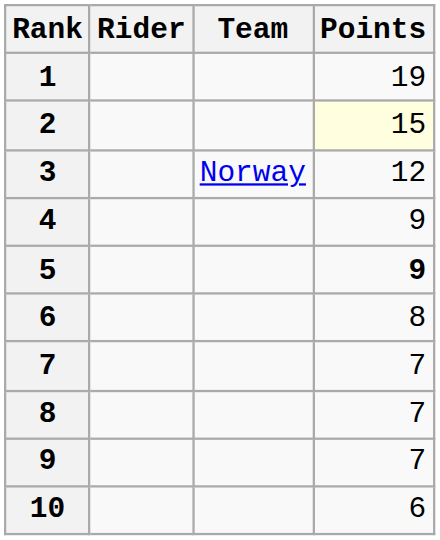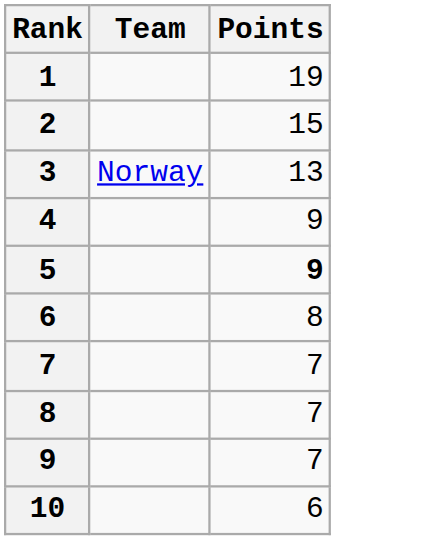- column: Rider
2 | Points: lightyellow background -> no background
3 | Points: 12 -> 13
